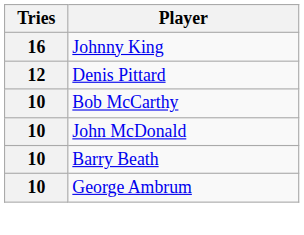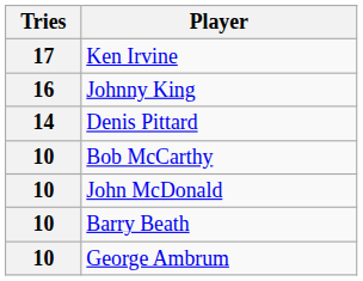+ row: 17 | Ken Irvine
Denis Pittard | Tries: 12 -> 14
